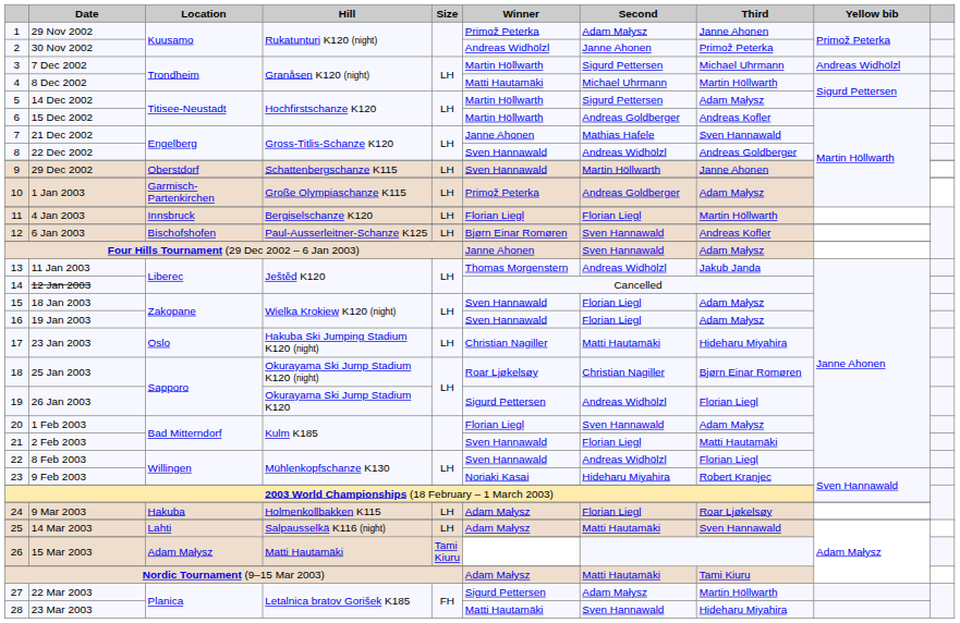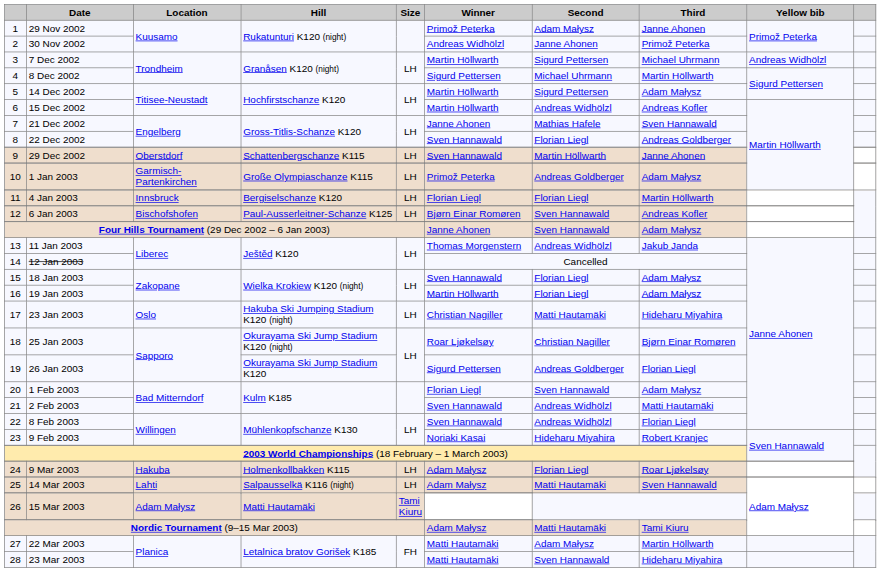8 Dec 2002 | Winner: Matti Hautamäki -> Sigurd Pettersen
15 Dec 2002 | Second: Andreas Goldberger -> Andreas Widhölzl
22 Dec 2002 | Second: Andreas Widhölzl -> Florian Liegl
19 Jan 2003 | Winner: Sven Hannawald -> Martin Höllwarth
26 Jan 2003 | Second: Andreas Widhölzl -> Andreas Goldberger
2 Feb 2003 | Second: Florian Liegl -> Andreas Widhölzl
22 Mar 2003 | Winner: Sigurd Pettersen -> Matti Hautamäki
